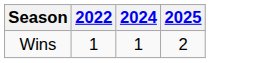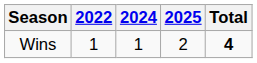+ column: Total | 4
